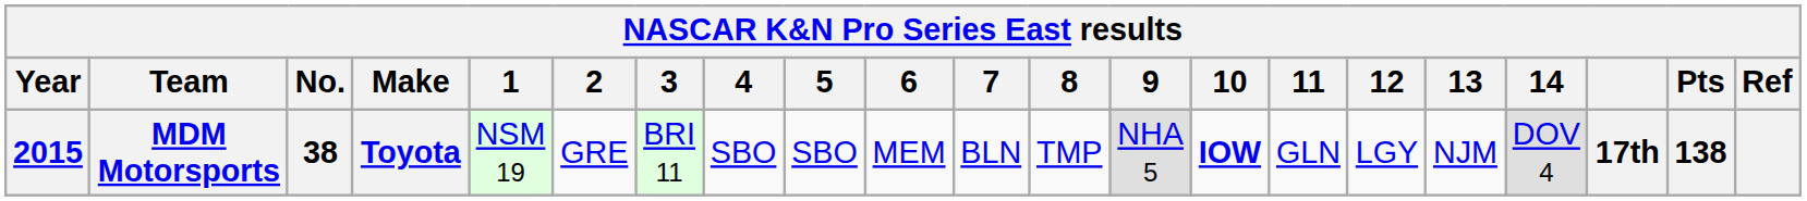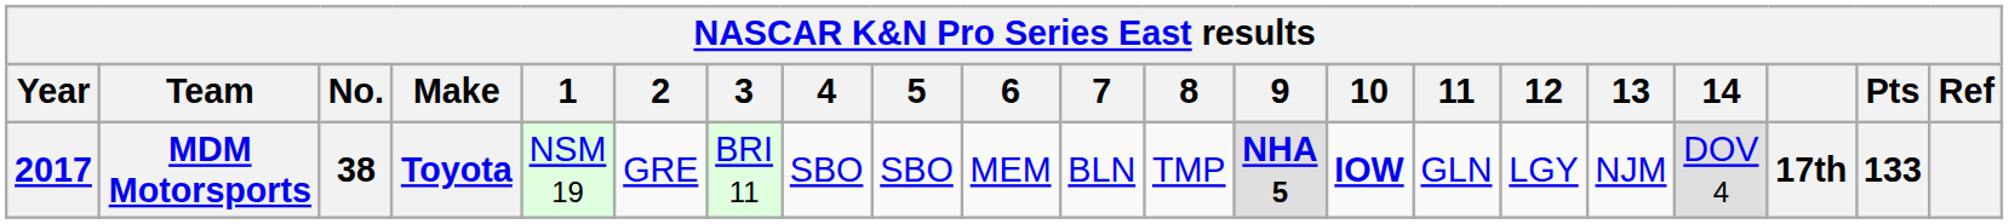MDM Motorsports | Year: 2015 -> 2017
MDM Motorsports | 9: normal -> bold
MDM Motorsports | Pts: 138 -> 133
